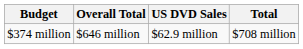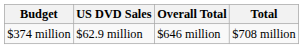columns swapped: Overall Total <-> US DVD Sales
